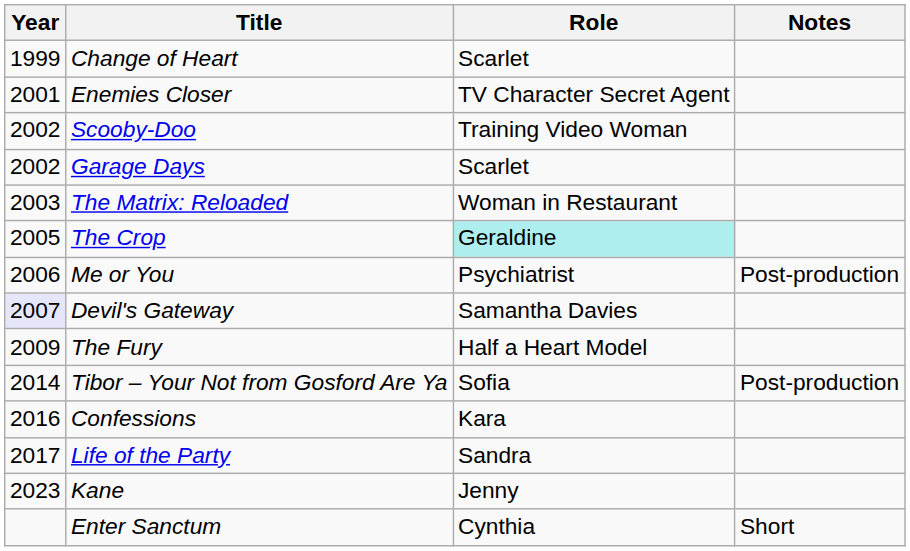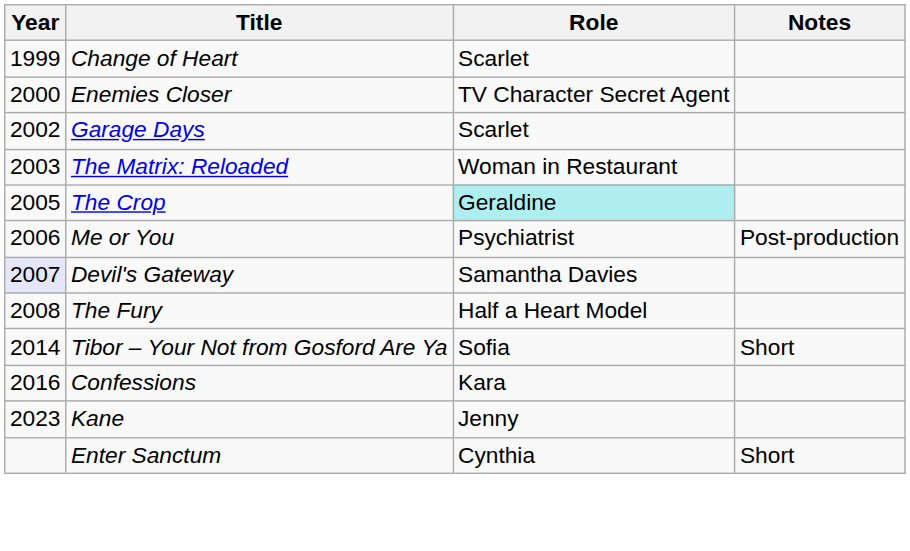Enemies Closer | Year: 2001 -> 2000
- row: 2002 | Scooby-Doo | Training Video Woman
The Fury | Year: 2009 -> 2008
Tibor – Your Not from Gosford Are Ya | Notes: Post-production -> Short
- row: 2017 | Life of the Party | Sandra
